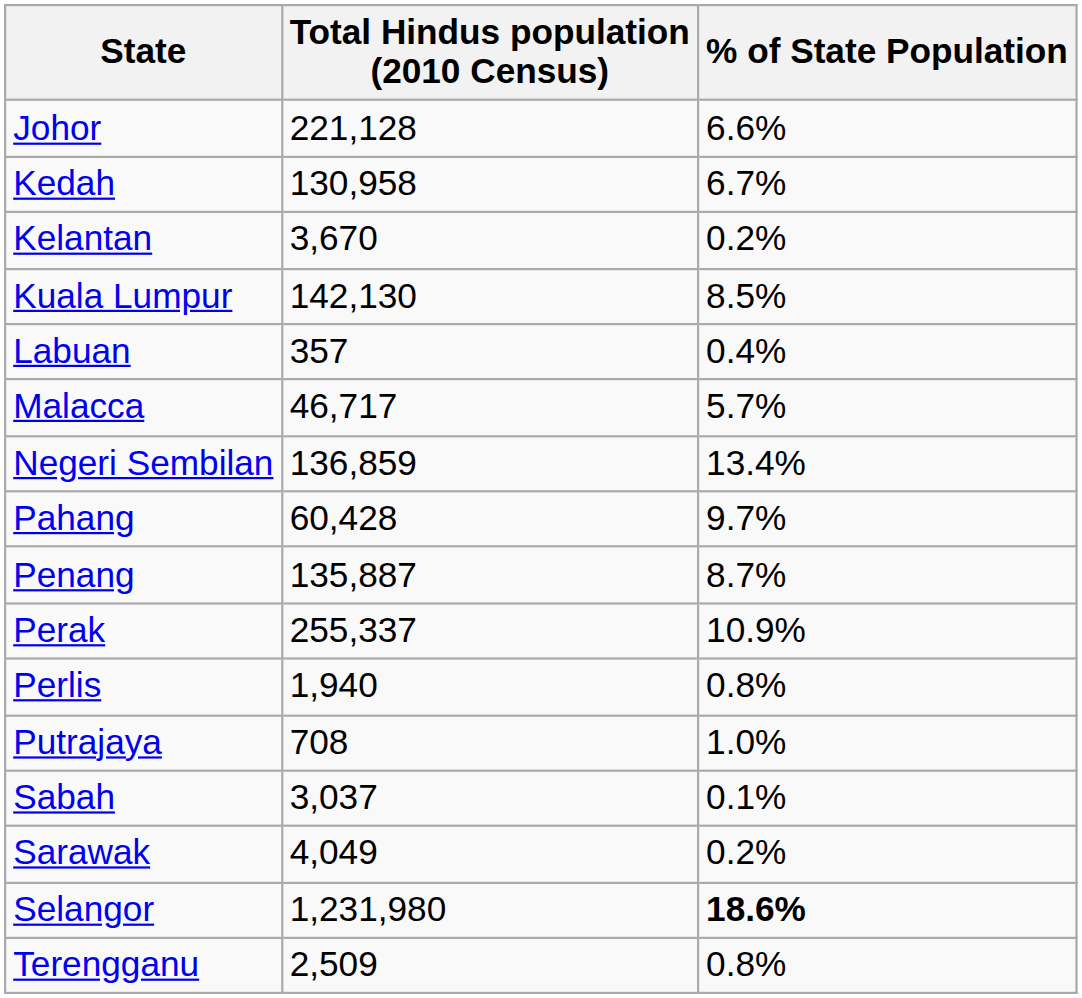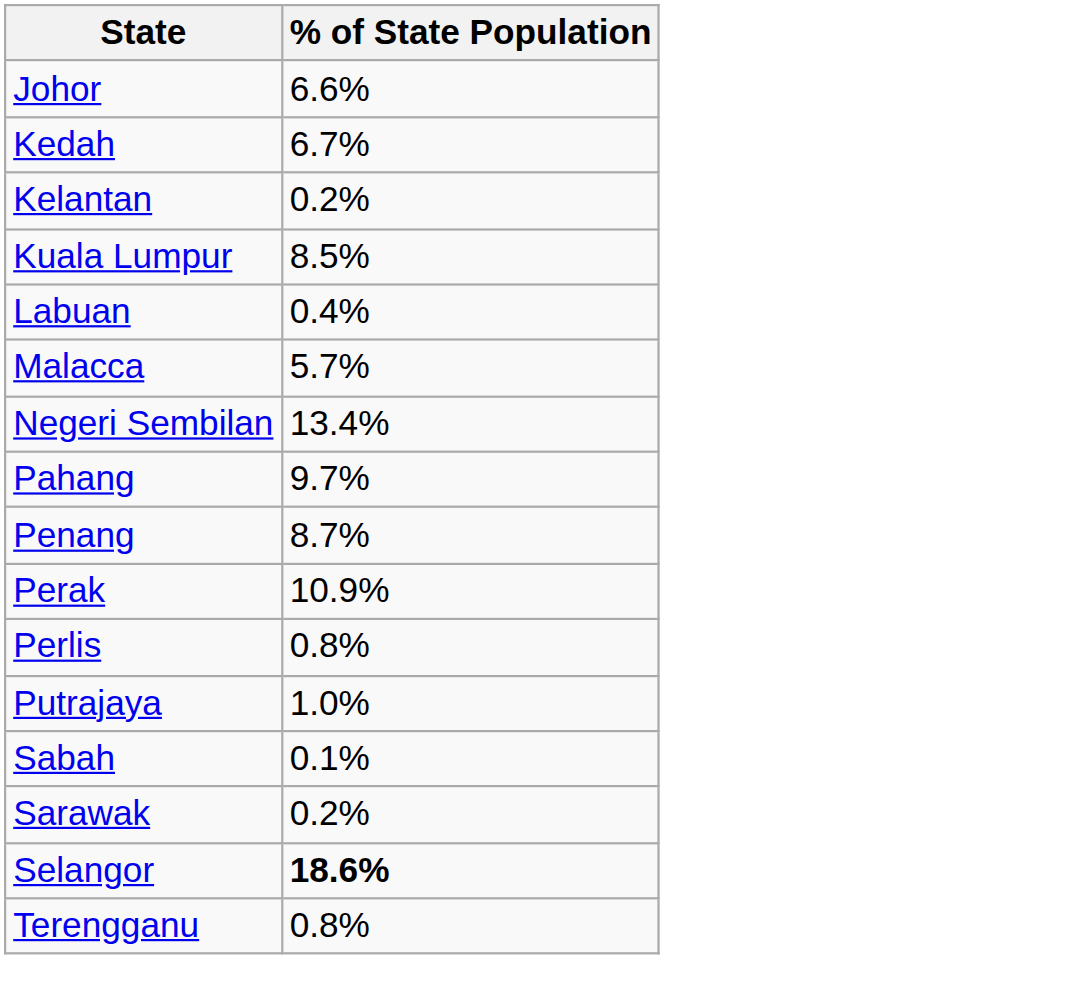- column: Total Hindus population (2010 Census) | 221,128 | 130,958 | 3,670 | 142,130 | 357 | 46,717 | 136,859 | 60,428 | 135,887 | 255,337 | 1,940 | 708 | 3,037 | 4,049 | 1,231,980 | 2,509
